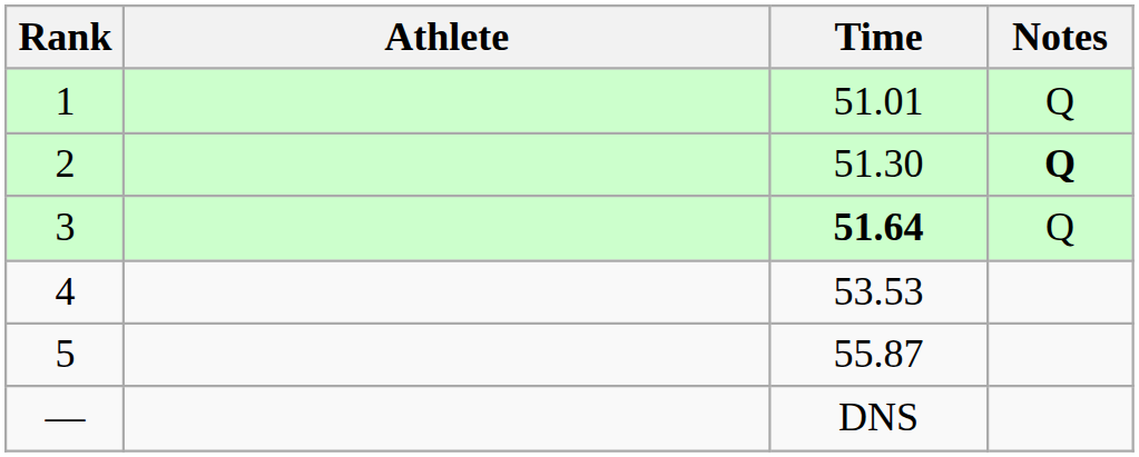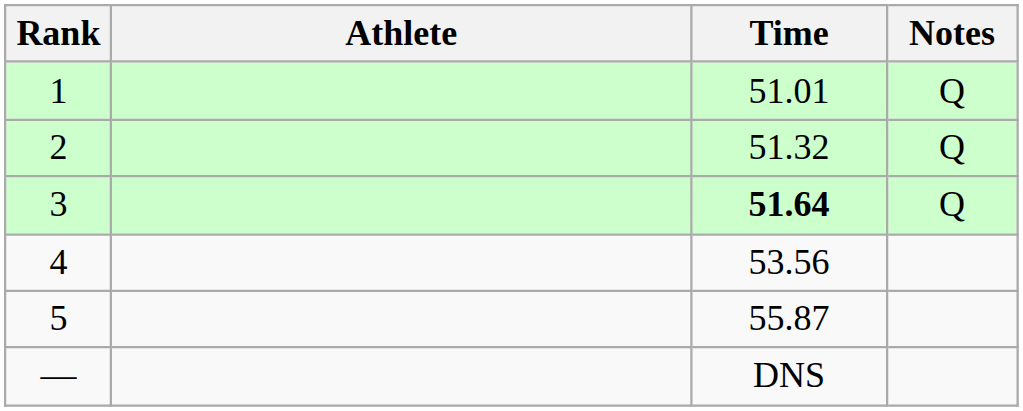2 | Time: 51.30 -> 51.32
2 | Notes: bold -> normal
4 | Time: 53.53 -> 53.56
